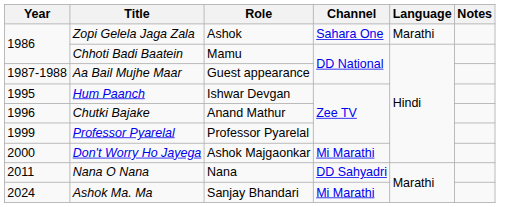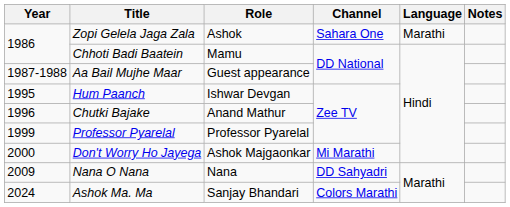Nana O Nana | Year: 2011 -> 2009
Ashok Ma. Ma | Channel: Mi Marathi -> Colors Marathi
